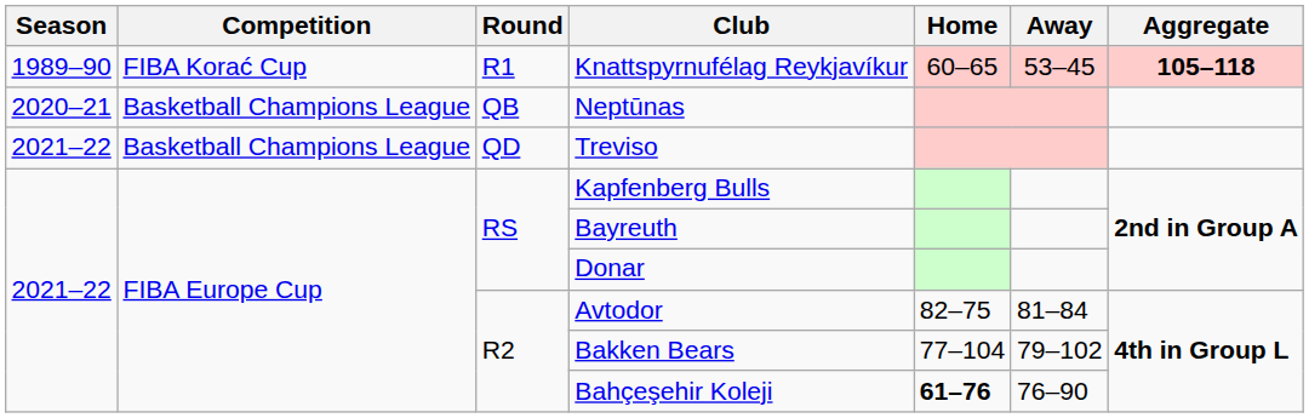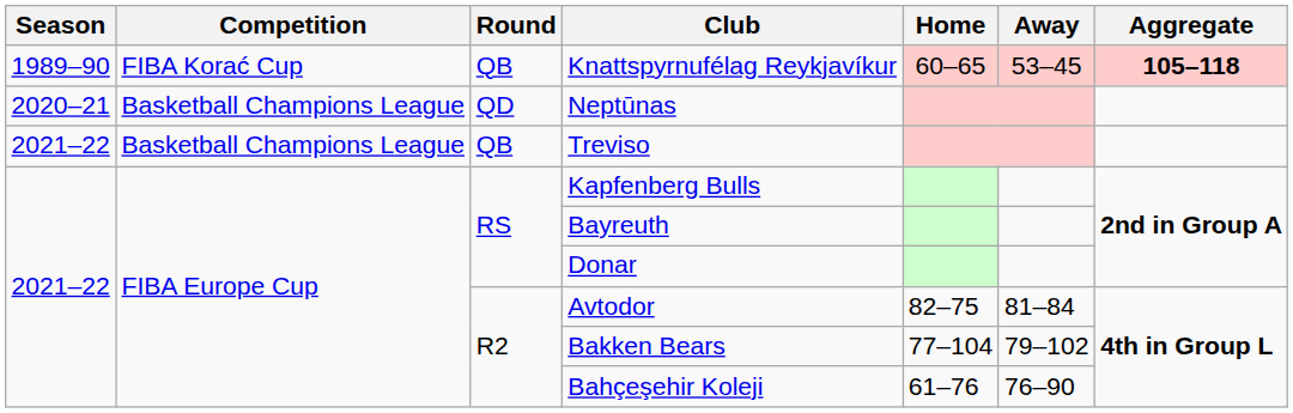Knattspyrnufélag Reykjavíkur | Round: R1 -> QB
Neptūnas | Round: QB -> QD
Treviso | Round: QD -> QB
Bahçeşehir Koleji | Home: bold -> normal
